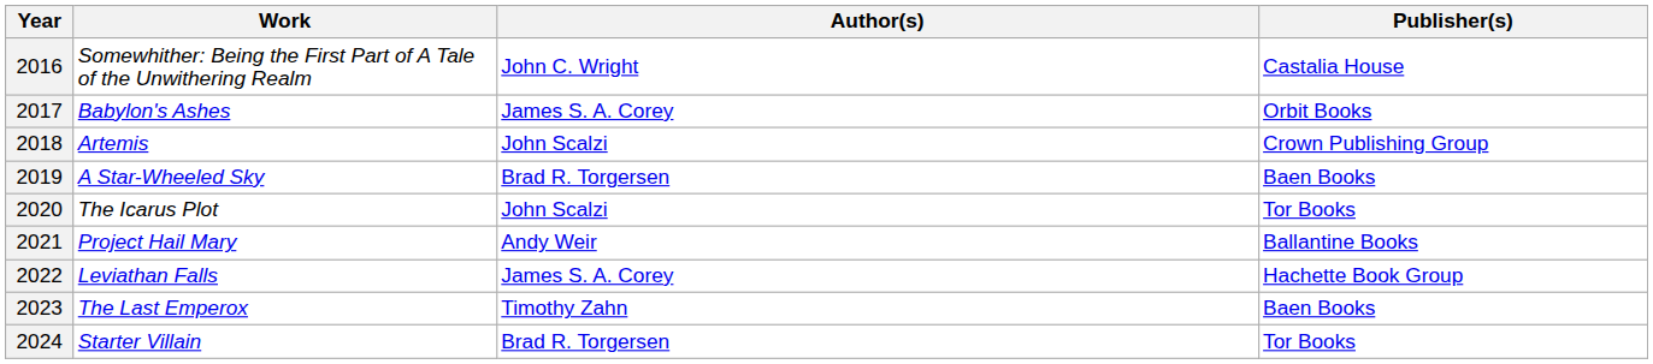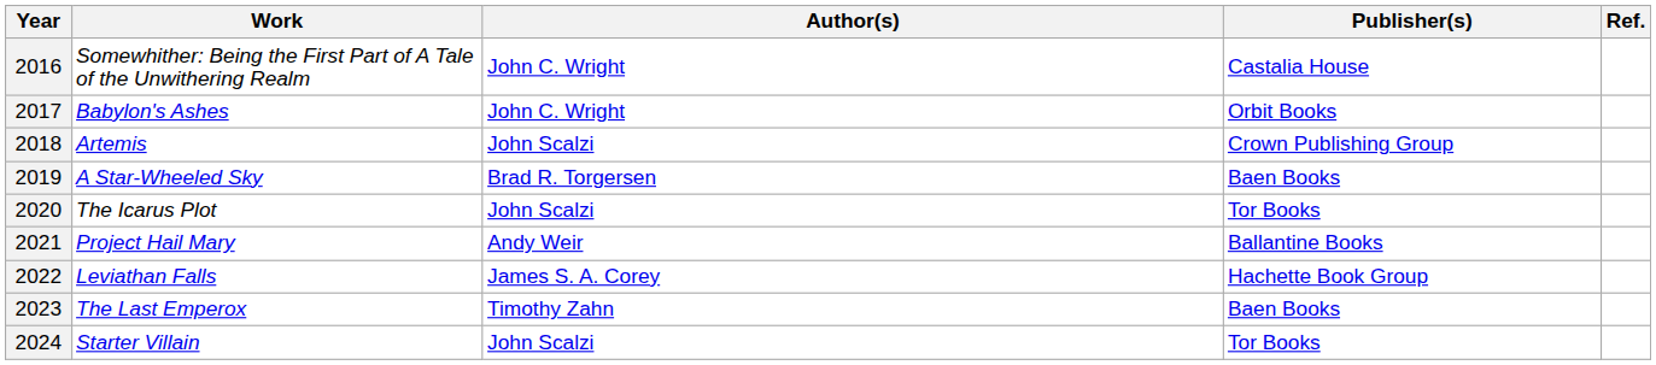+ column: Ref.
2017 | Author(s): James S. A. Corey -> John C. Wright
2024 | Author(s): Brad R. Torgersen -> John Scalzi
